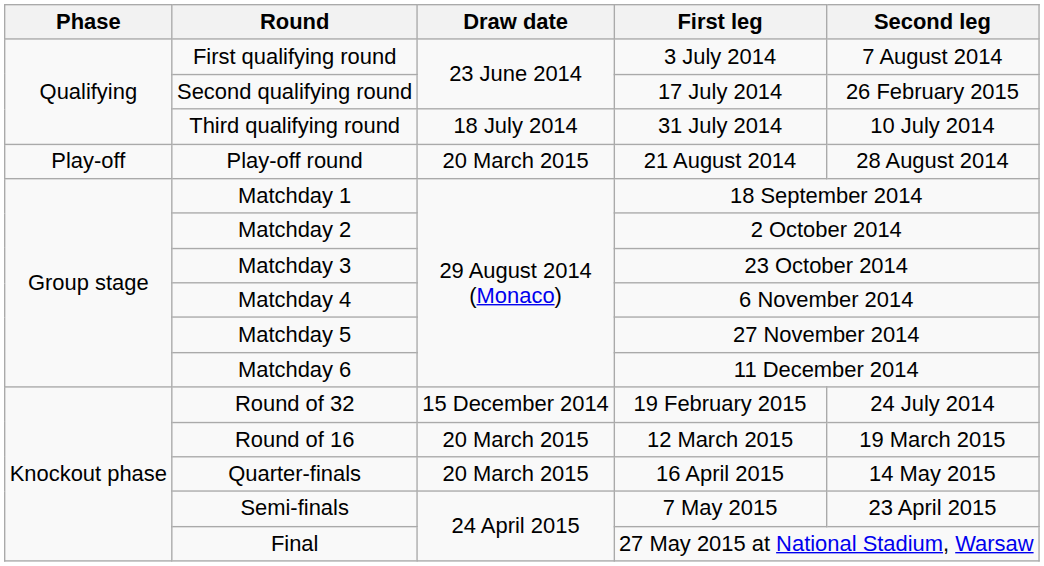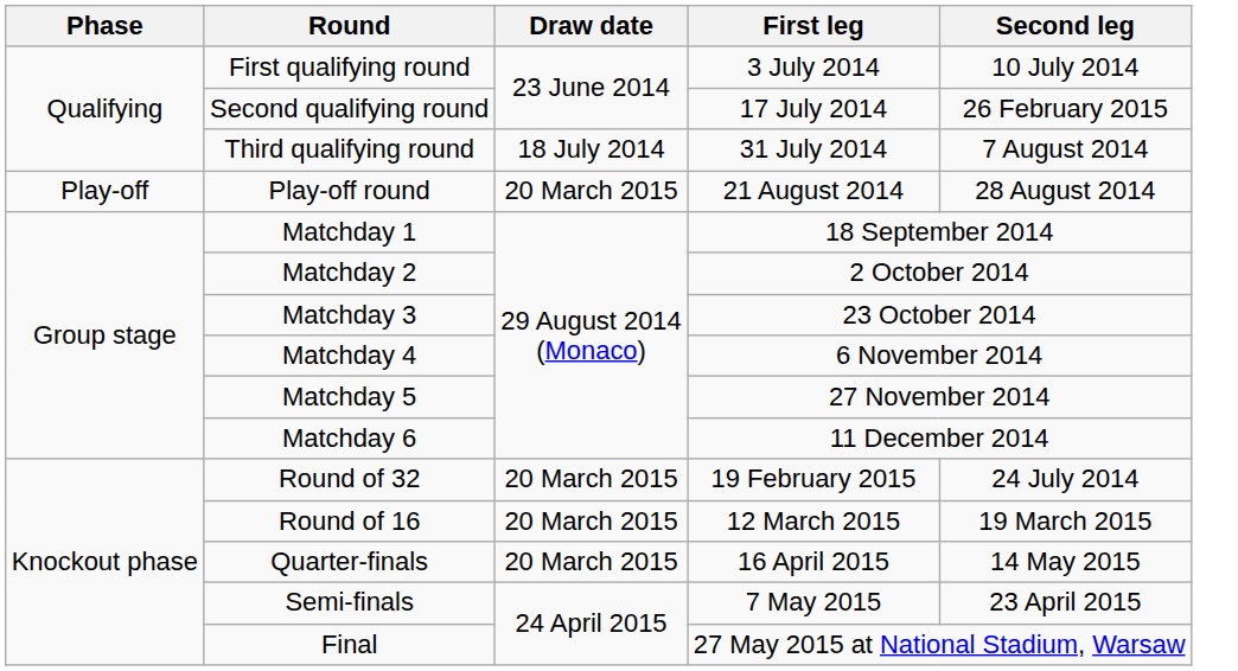First qualifying round | Second leg: 7 August 2014 -> 10 July 2014
Third qualifying round | Second leg: 10 July 2014 -> 7 August 2014
Round of 32 | Draw date: 15 December 2014 -> 20 March 2015
